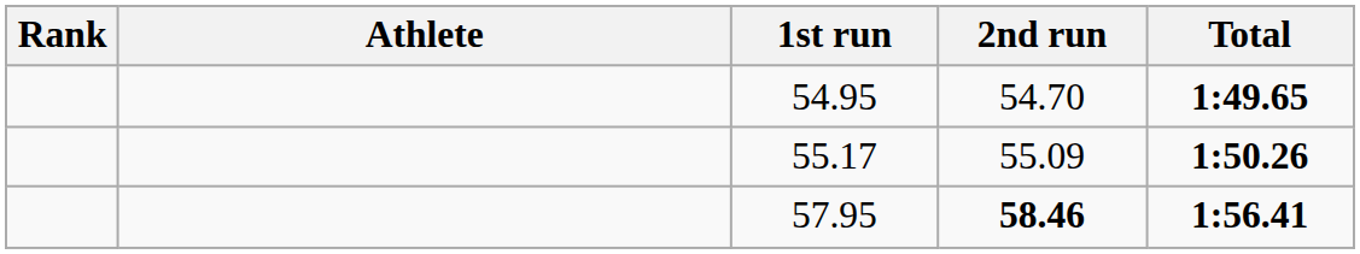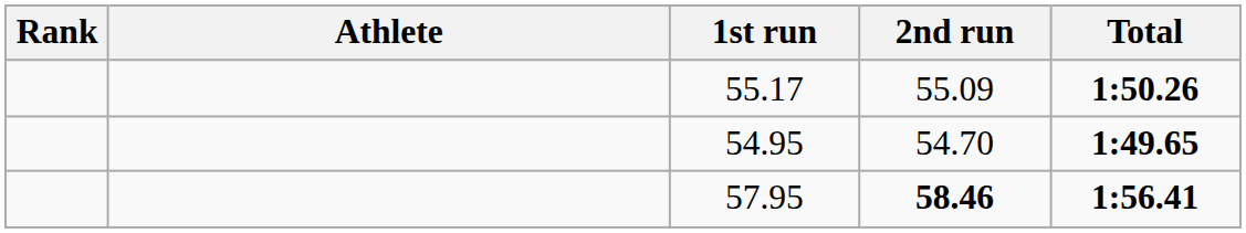rows swapped: 54.95 <-> 55.17
